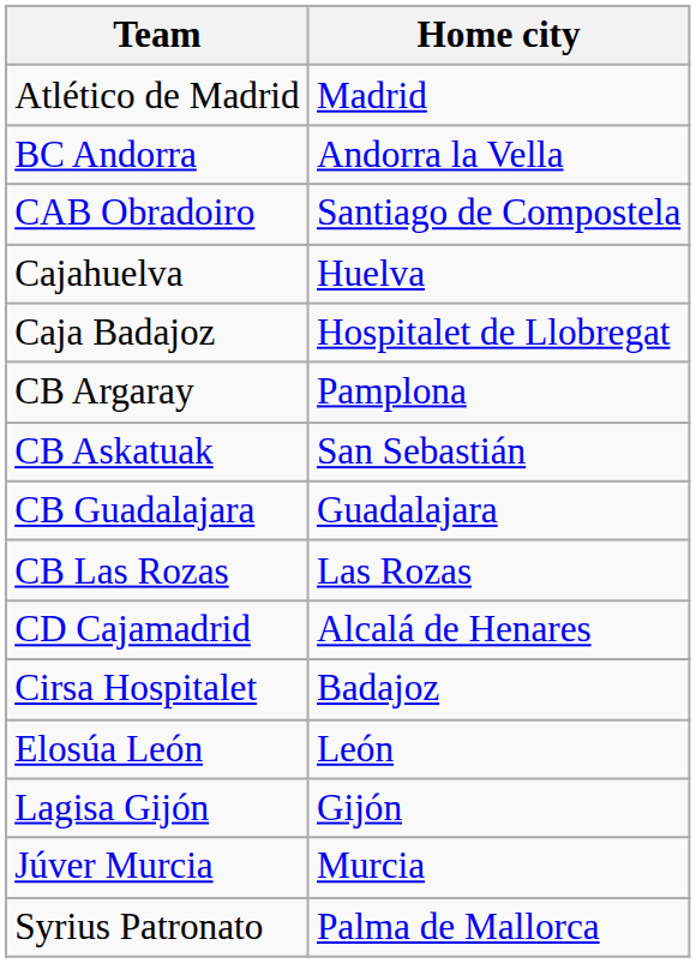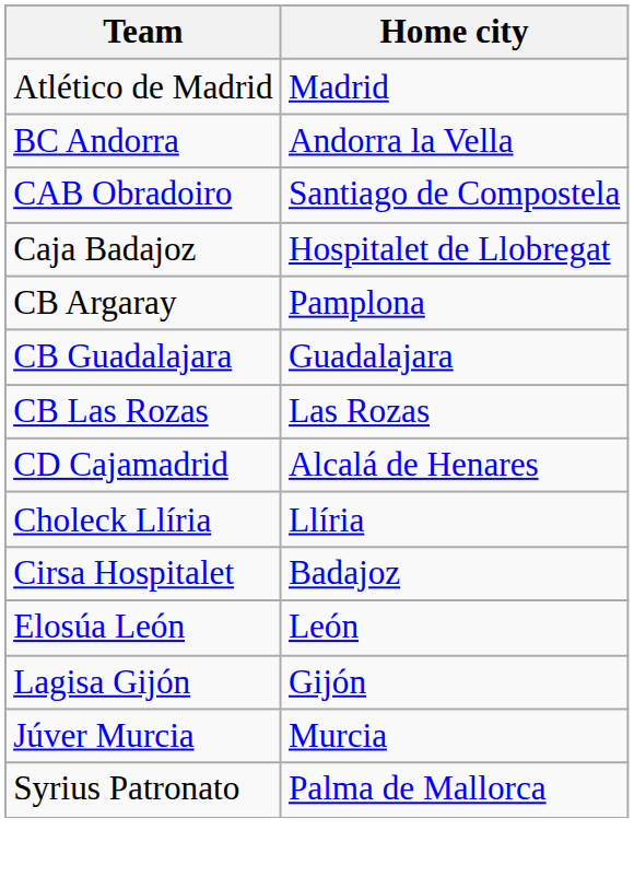- row: Cajahuelva | Huelva
- row: CB Askatuak | San Sebastián
+ row: Choleck Llíria | Llíria
